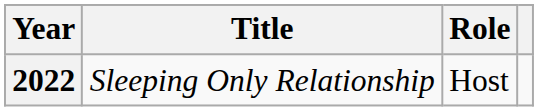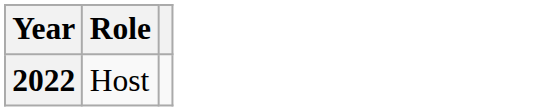- column: Title | Sleeping Only Relationship
